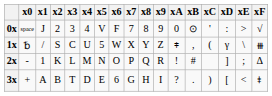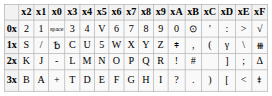columns swapped: x0 <-> x2
0x | x1: J -> 1
0x | x6: F -> 6
2x | x1: 1 -> J
3x | x6: 6 -> F
